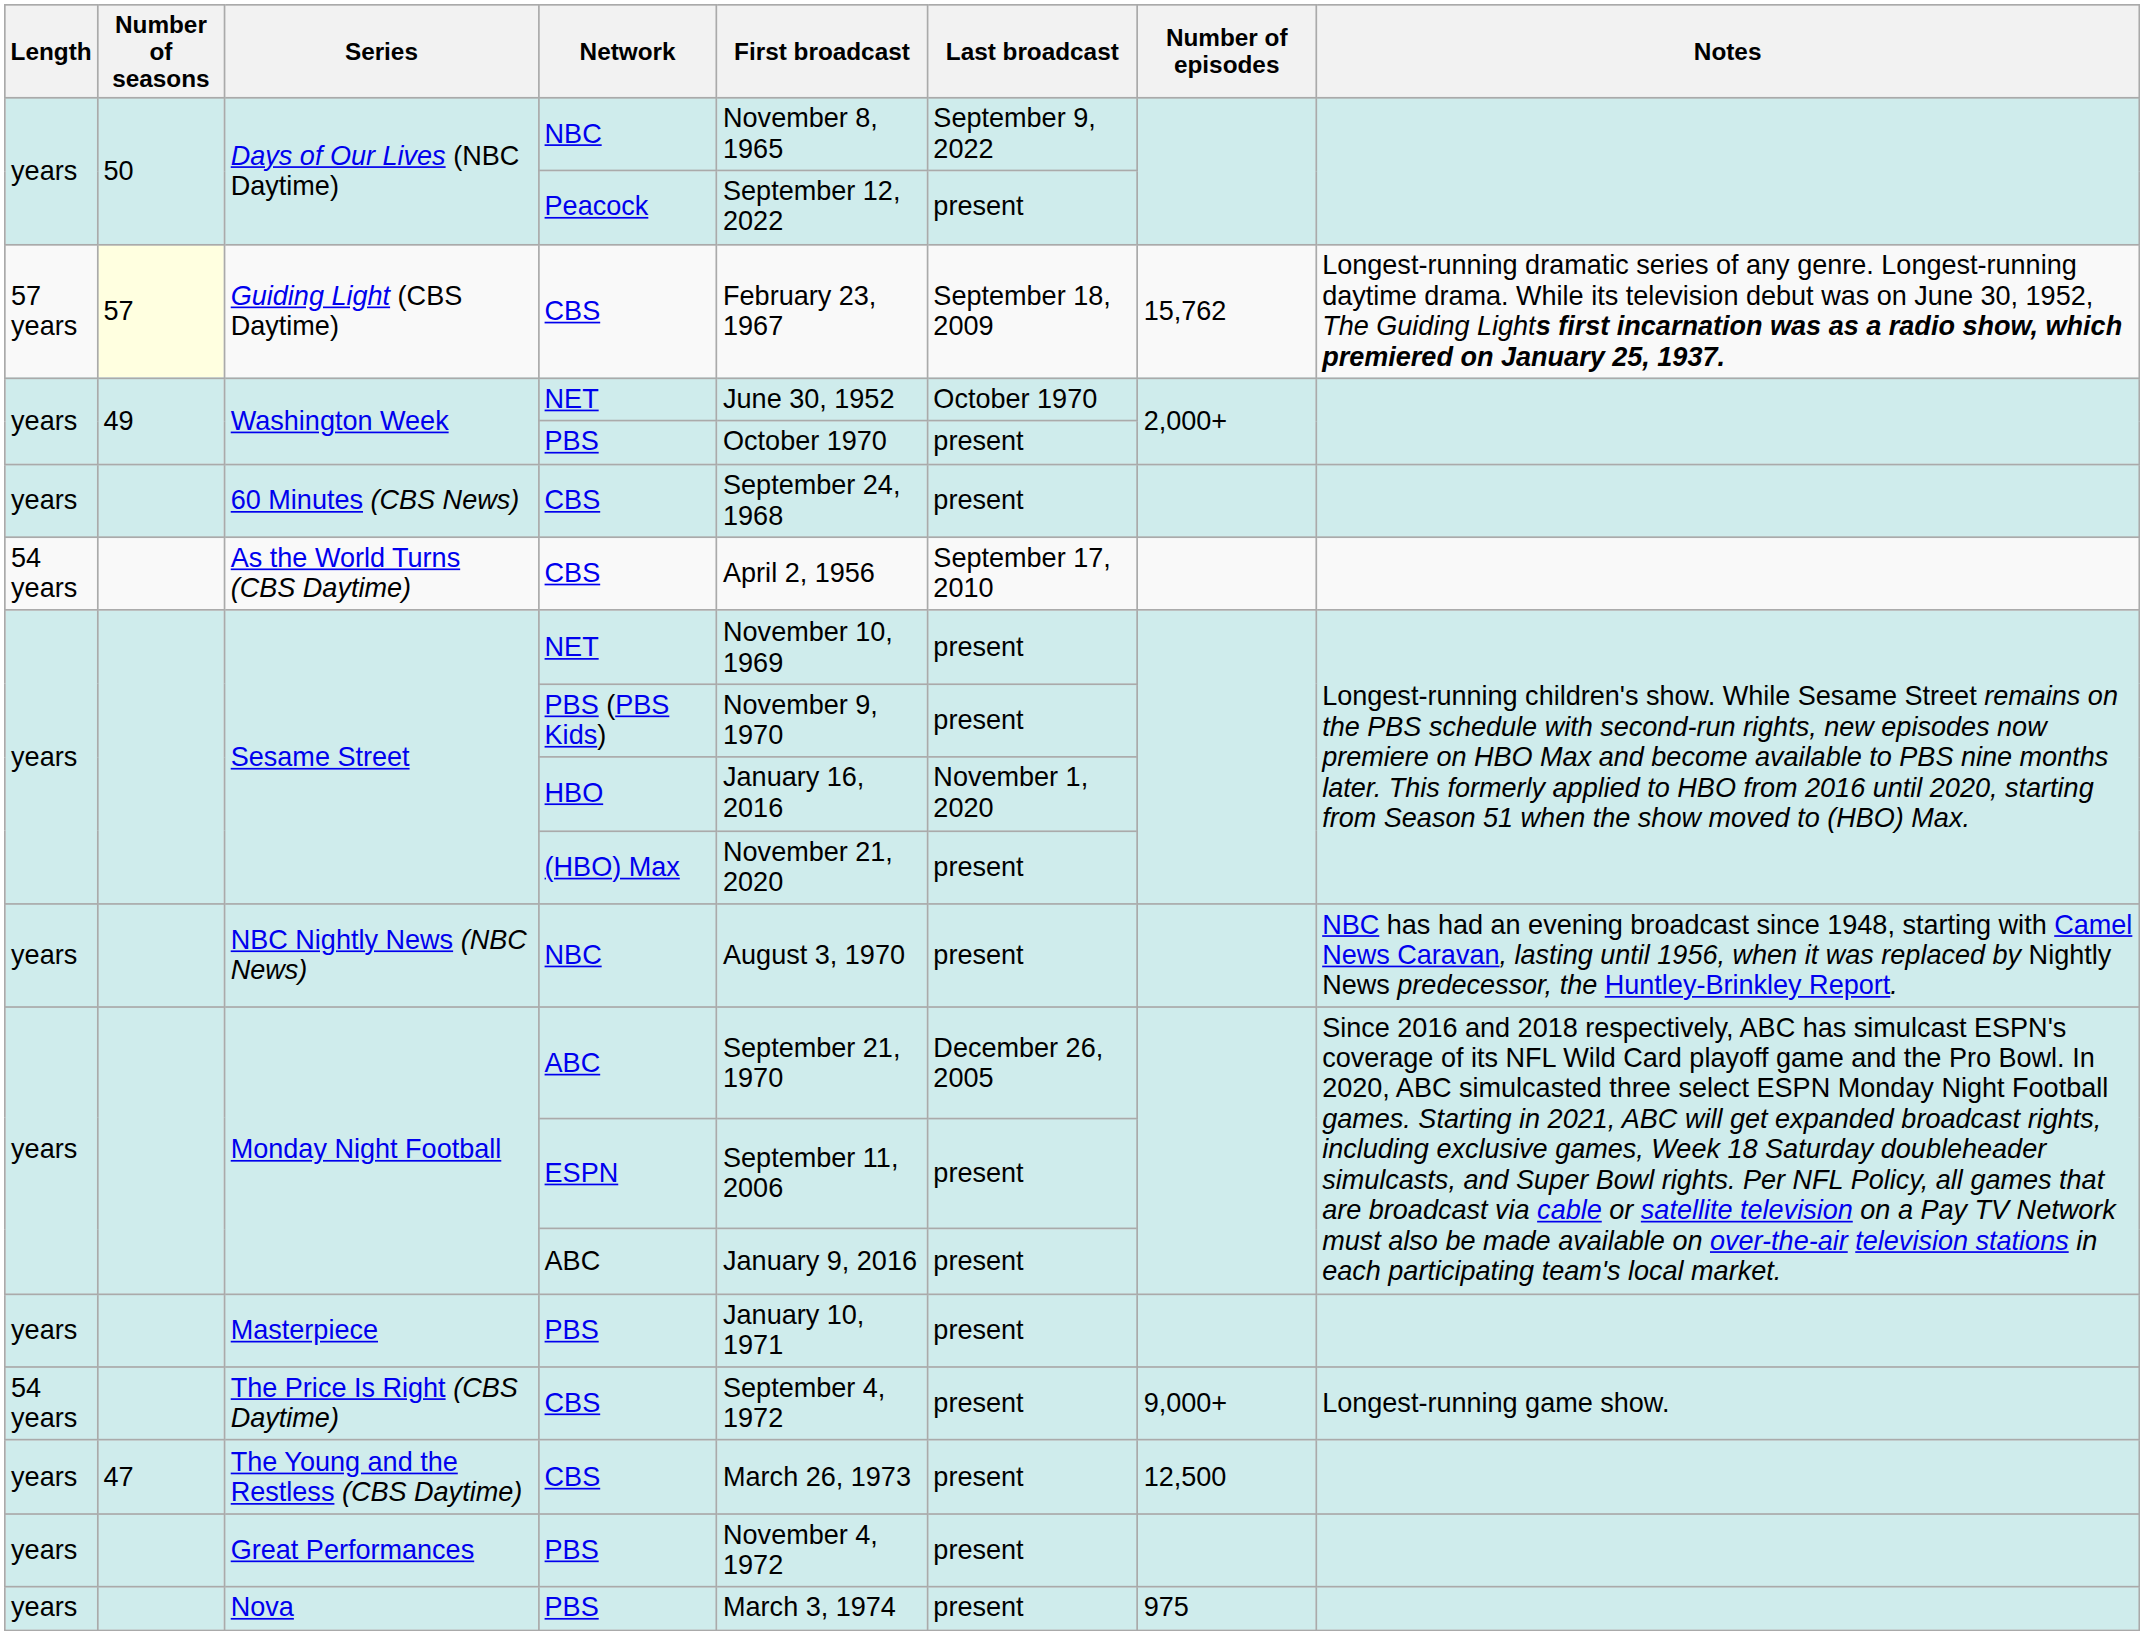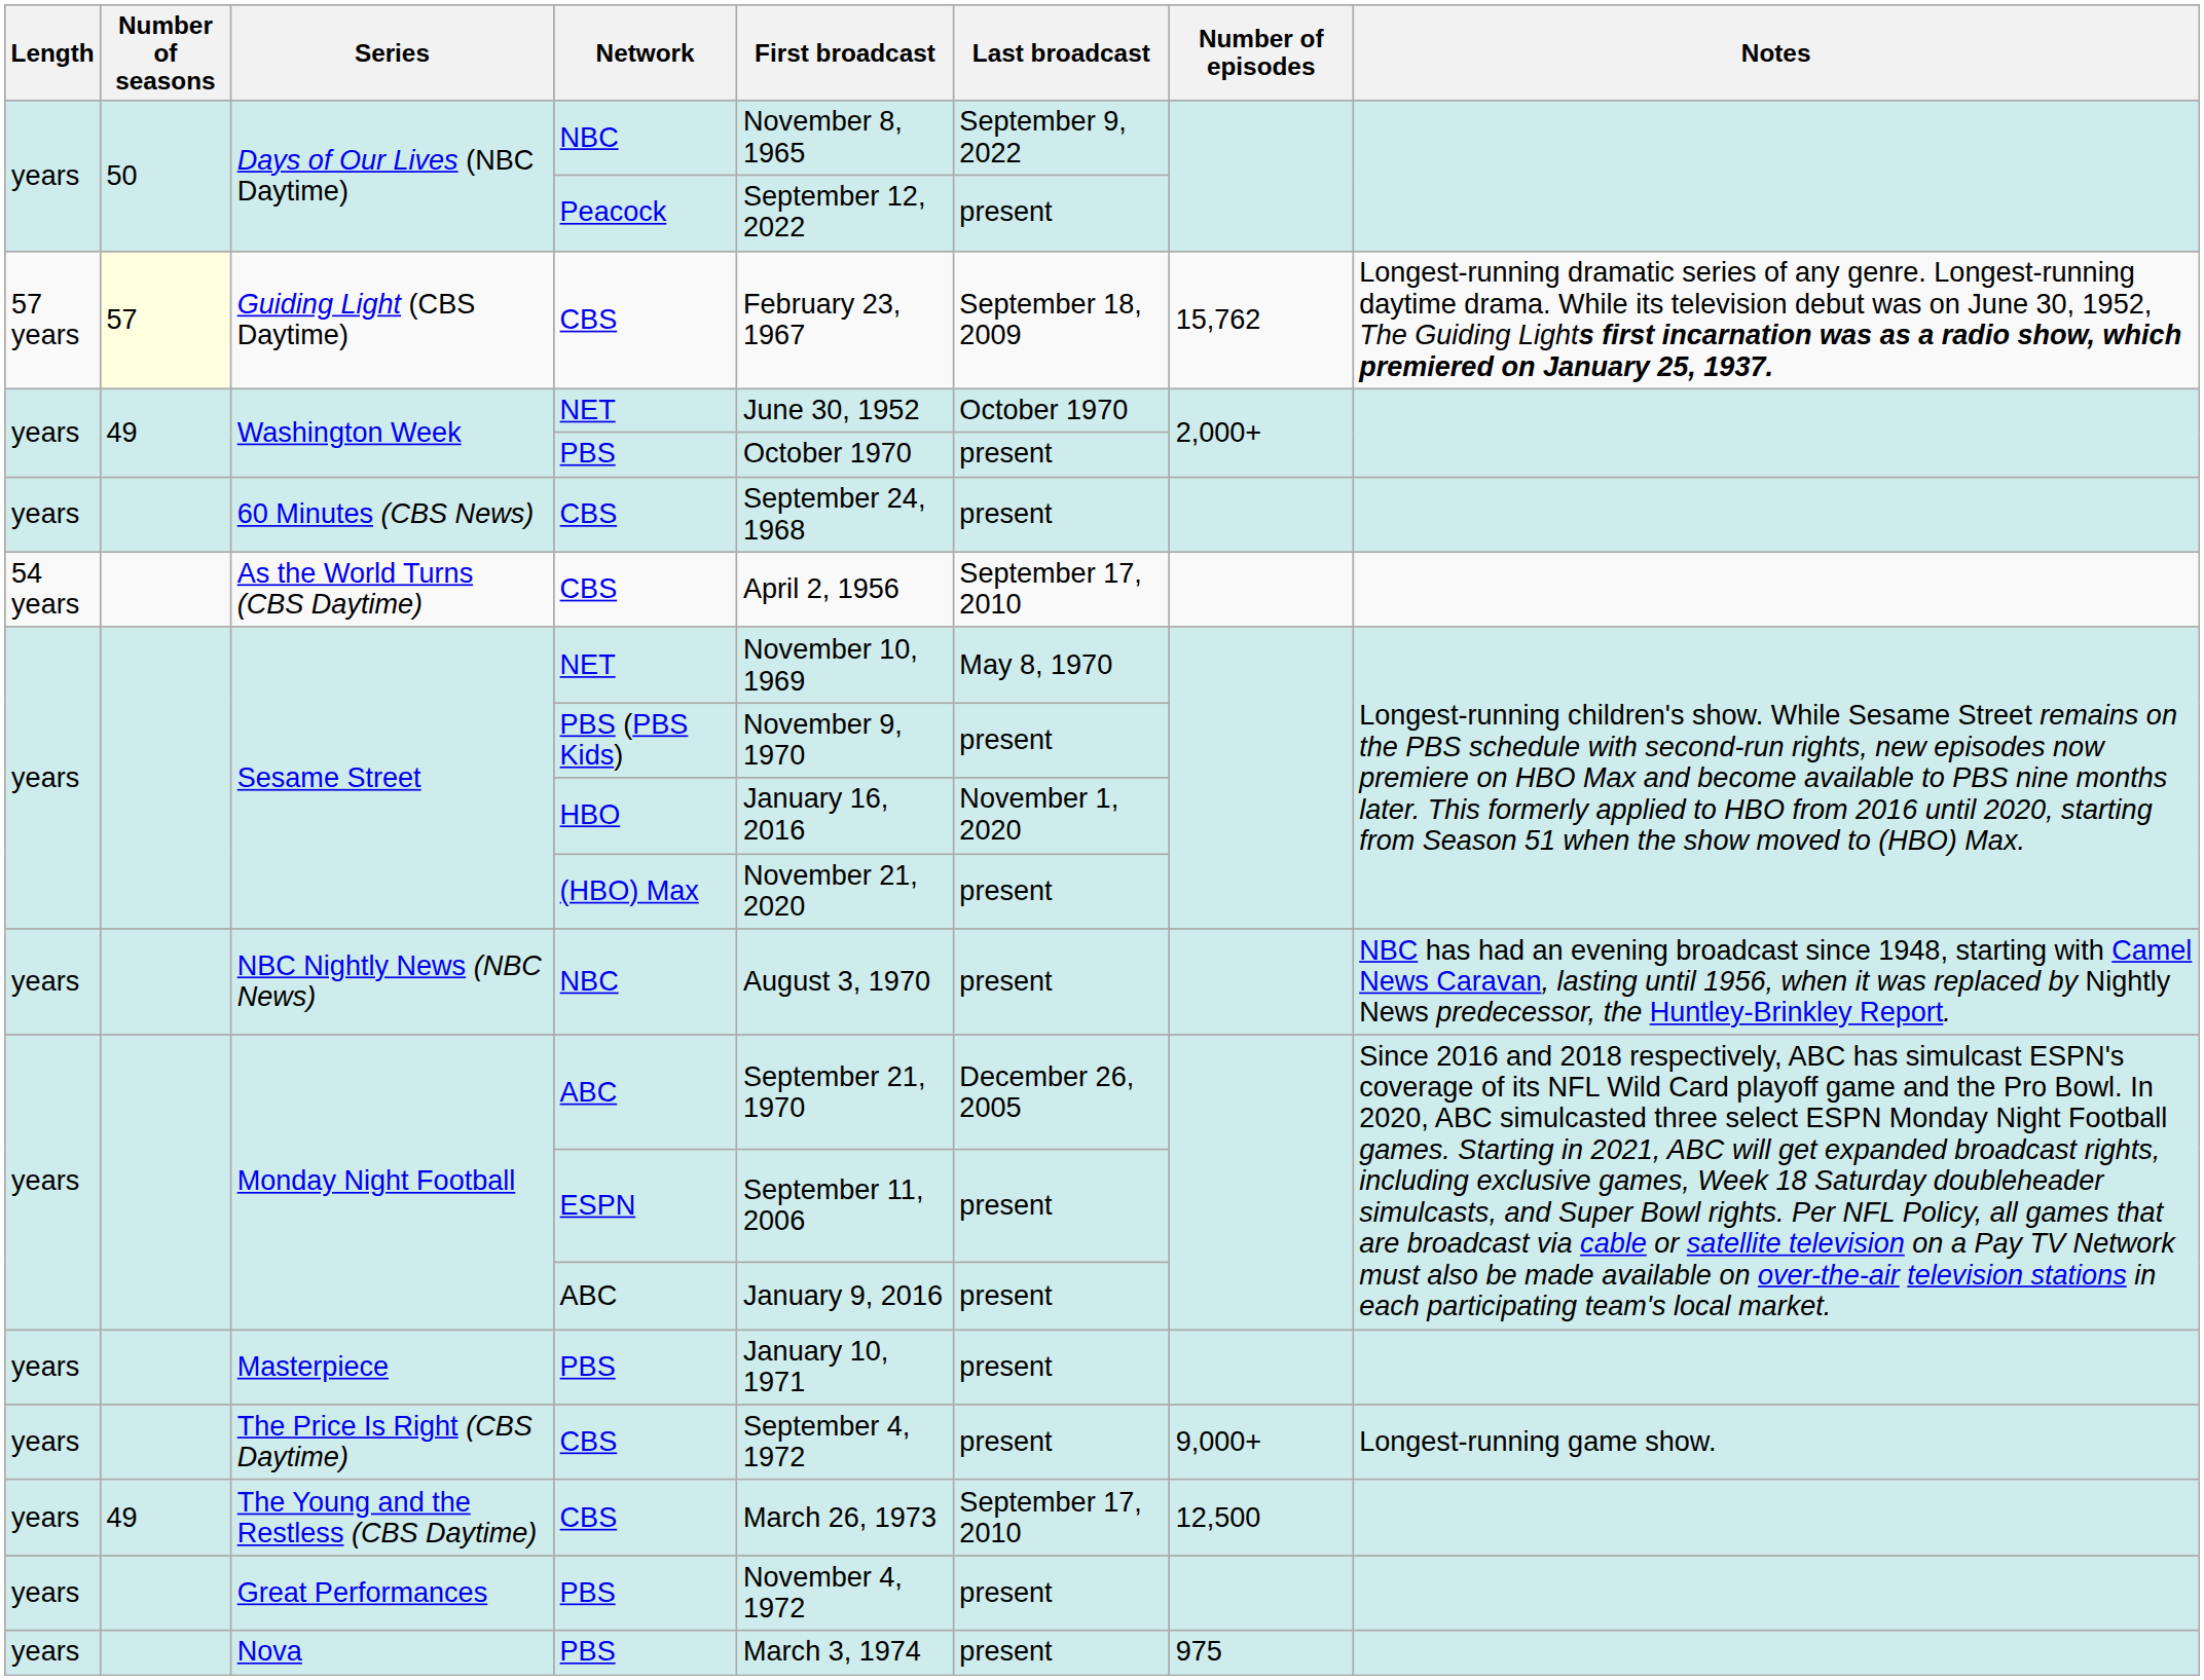Sesame Street / NET | Last broadcast: present -> May 8, 1970
The Price Is Right (CBS Daytime) | Length: 54 years -> years
The Young and the Restless (CBS Daytime) | Number of seasons: 47 -> 49
The Young and the Restless (CBS Daytime) | Last broadcast: present -> September 17, 2010
